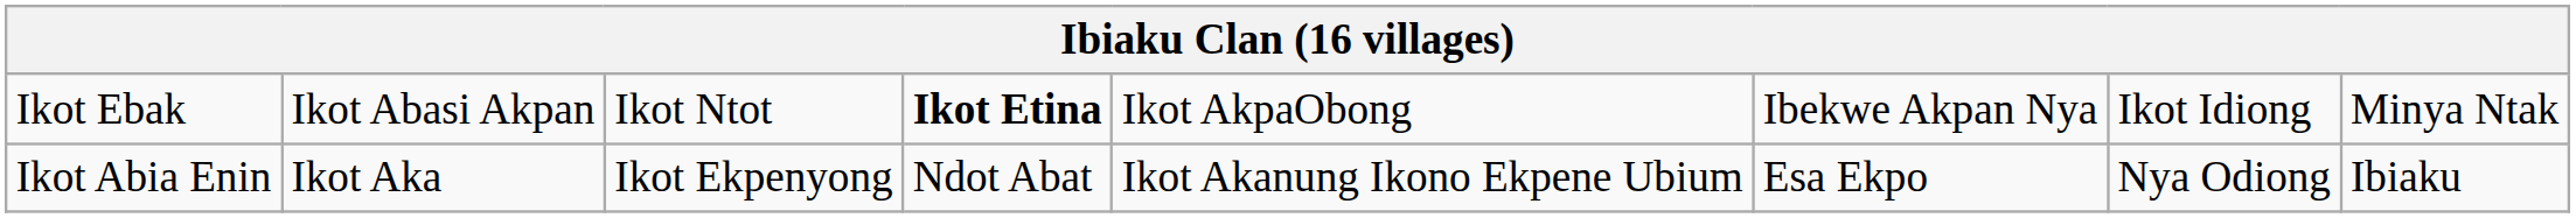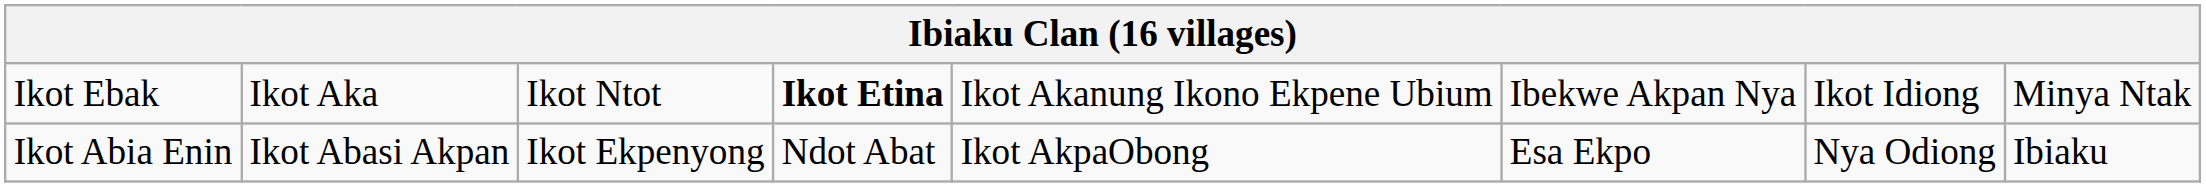Ikot Ebak | column 2: Ikot Abasi Akpan -> Ikot Aka
Ikot Ebak | column 5: Ikot AkpaObong -> Ikot Akanung Ikono Ekpene Ubium
Ikot Abia Enin | column 2: Ikot Aka -> Ikot Abasi Akpan
Ikot Abia Enin | column 5: Ikot Akanung Ikono Ekpene Ubium -> Ikot AkpaObong
